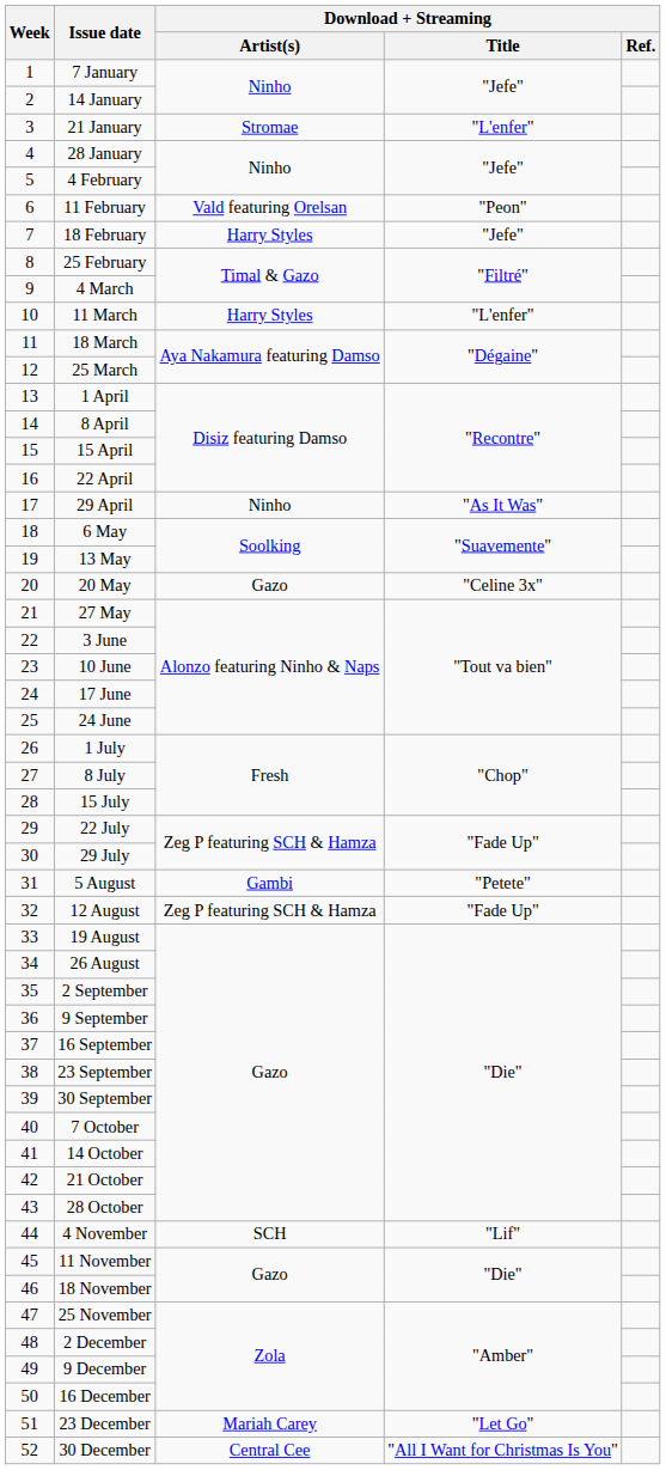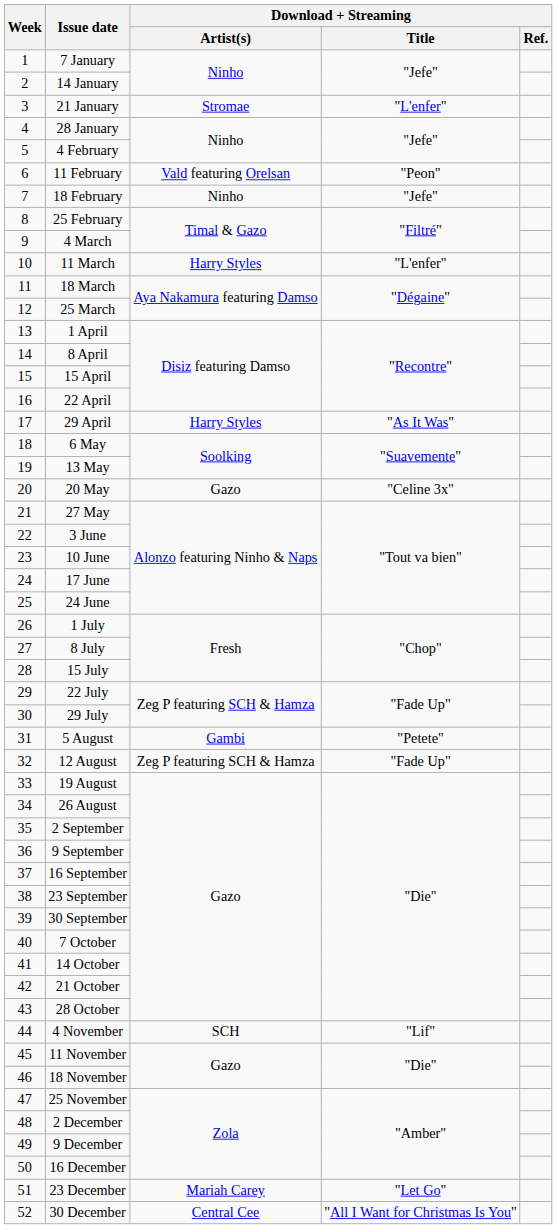18 February | Download + Streaming / Artist(s): Harry Styles -> Ninho
29 April | Download + Streaming / Artist(s): Ninho -> Harry Styles
